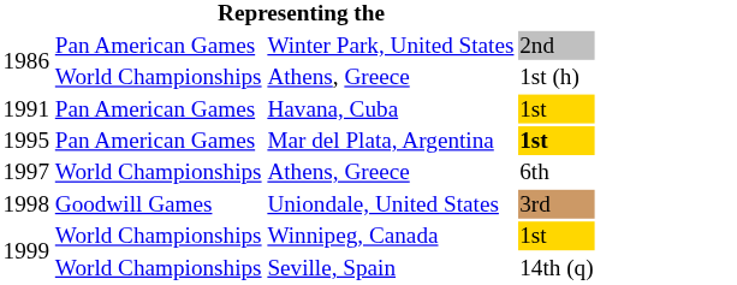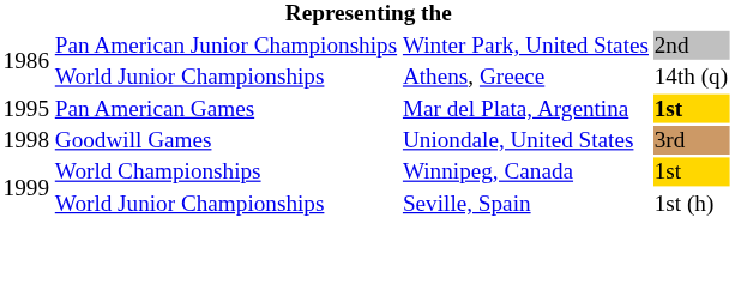Winter Park, United States | column 2: Pan American Games -> Pan American Junior Championships
1986 / Athens, Greece | column 2: World Championships -> World Junior Championships
1986 / Athens, Greece | column 4: 1st (h) -> 14th (q)
- row: 1991 | Pan American Games | Havana, Cuba | 1st
- row: 1997 | World Championships | Athens, Greece | 6th
Seville, Spain | column 2: World Championships -> World Junior Championships
Seville, Spain | column 4: 14th (q) -> 1st (h)
